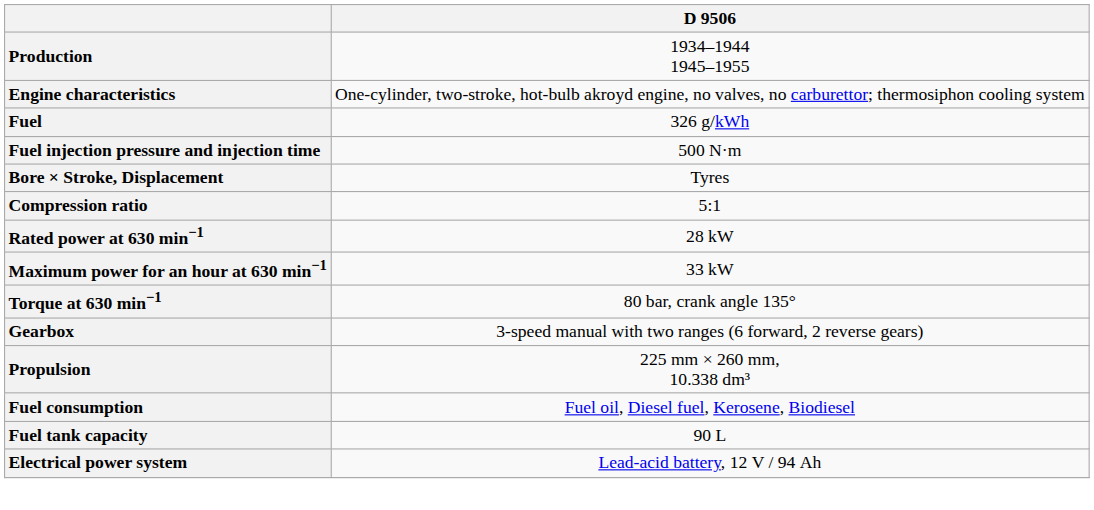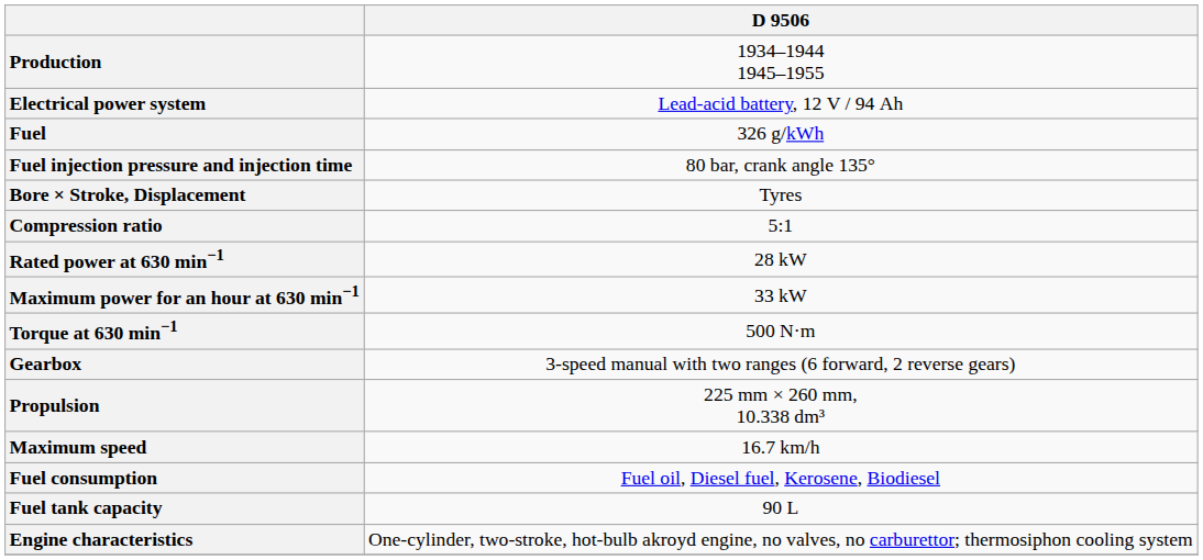rows swapped: Engine characteristics <-> Electrical power system
Fuel injection pressure and injection time | D 9506: 500 N·m -> 80 bar, crank angle 135°
Torque at 630 min−1 | D 9506: 80 bar, crank angle 135° -> 500 N·m
+ row: Maximum speed | 16.7 km/h
